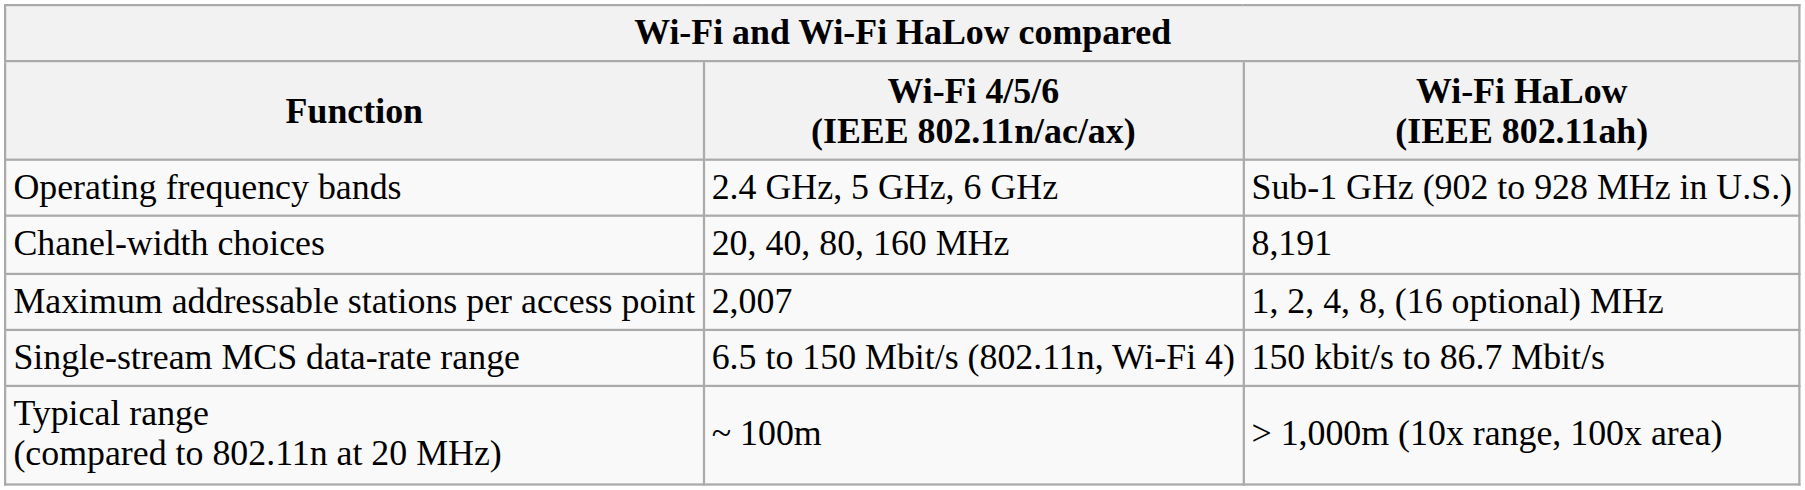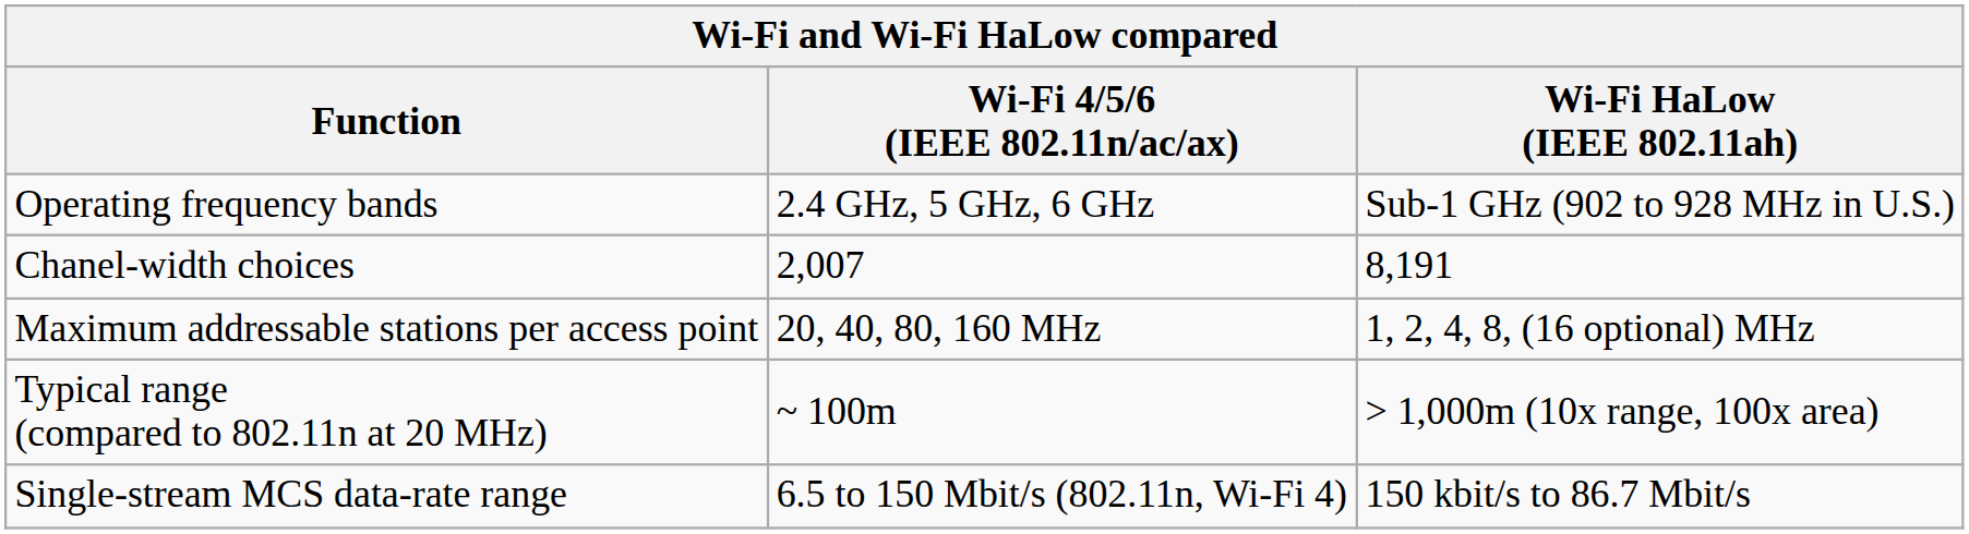Chanel-width choices | Wi-Fi 4/5/6 (IEEE 802.11n/ac/ax): 20, 40, 80, 160 MHz -> 2,007
Maximum addressable stations per access point | Wi-Fi 4/5/6 (IEEE 802.11n/ac/ax): 2,007 -> 20, 40, 80, 160 MHz
rows swapped: Single-stream MCS data-rate range <-> Typical range (compared to 802.11n at 20 MHz)
